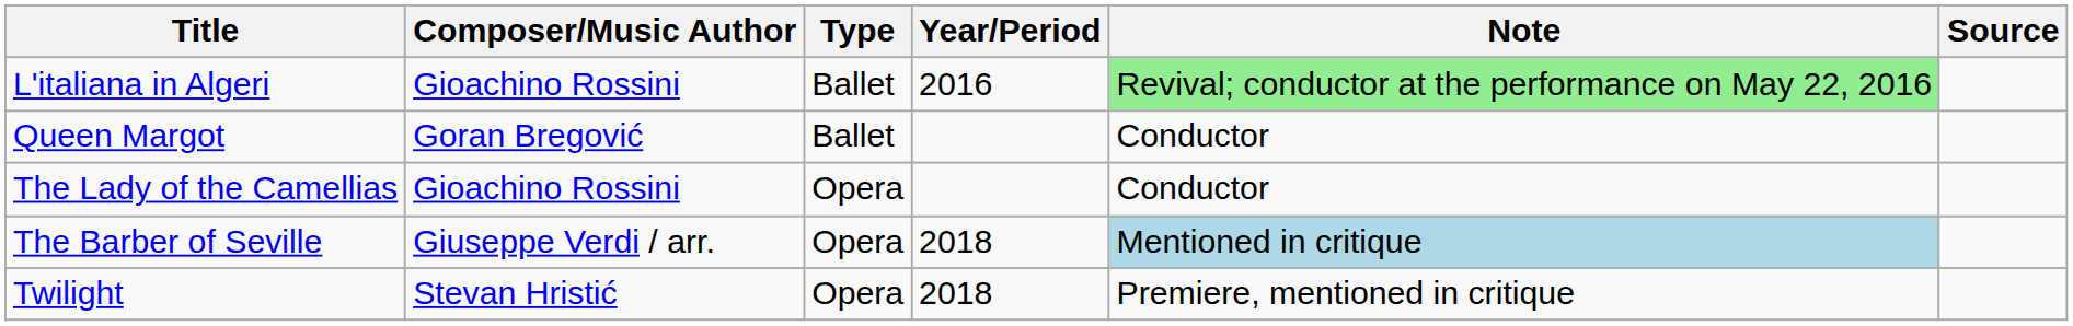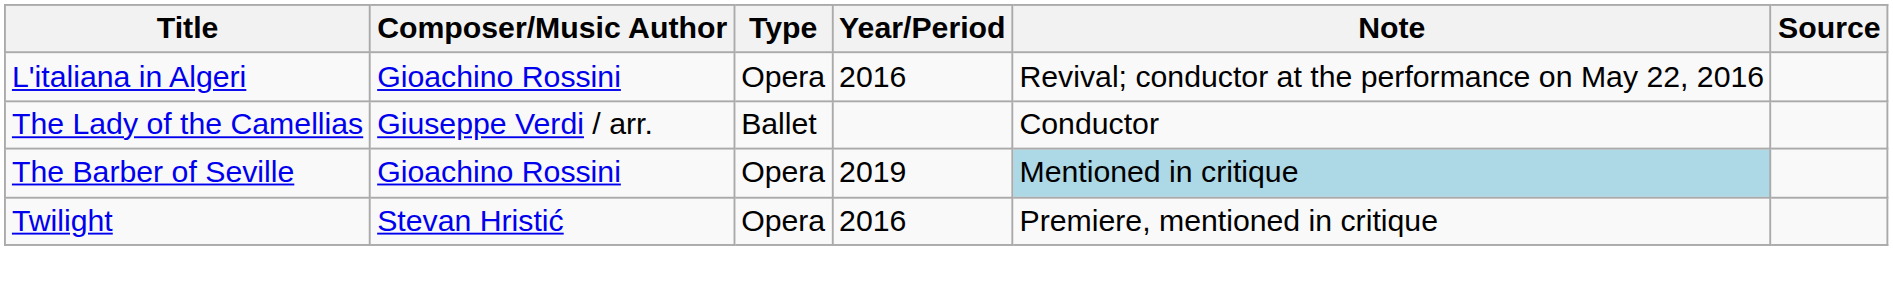L'italiana in Algeri | Type: Ballet -> Opera
L'italiana in Algeri | Note: lightgreen background -> no background
- row: Queen Margot | Goran Bregović | Ballet | Conductor
The Lady of the Camellias | Composer/Music Author: Gioachino Rossini -> Giuseppe Verdi / arr.
The Lady of the Camellias | Type: Opera -> Ballet
The Barber of Seville | Composer/Music Author: Giuseppe Verdi / arr. -> Gioachino Rossini
The Barber of Seville | Year/Period: 2018 -> 2019
Twilight | Year/Period: 2018 -> 2016
